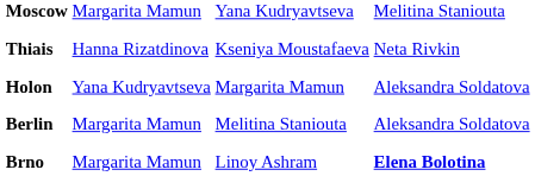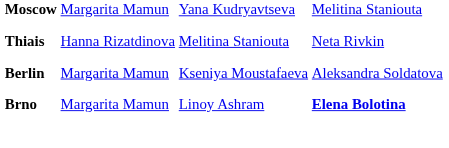Thiais | column 3: Kseniya Moustafaeva -> Melitina Staniouta
- row: Holon | Yana Kudryavtseva | Margarita Mamun | Aleksandra Soldatova
Berlin | column 3: Melitina Staniouta -> Kseniya Moustafaeva
